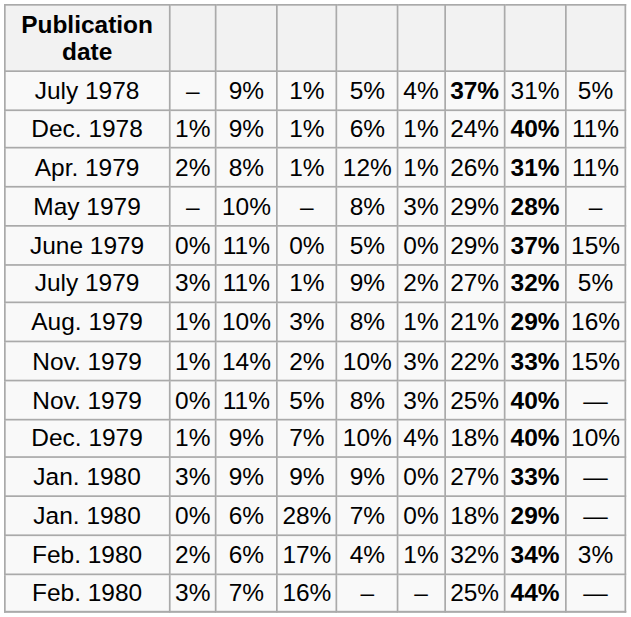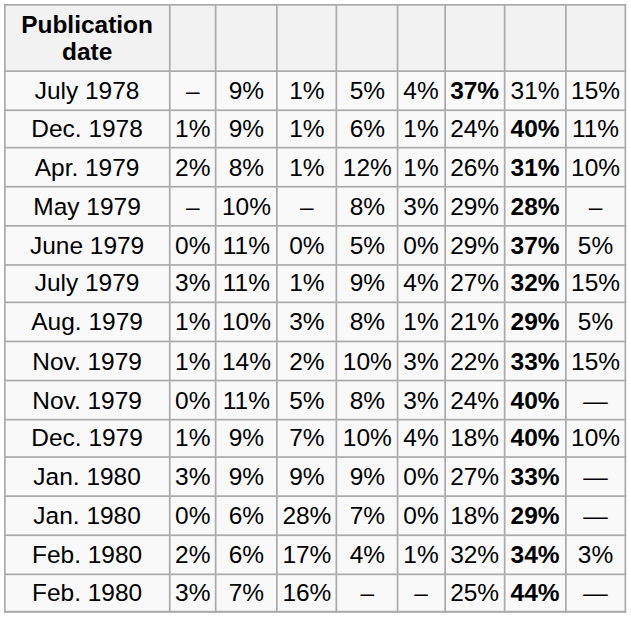July 1978 | column 9: 5% -> 15%
Apr. 1979 | column 9: 11% -> 10%
June 1979 | column 9: 15% -> 5%
July 1979 | column 6: 2% -> 4%
July 1979 | column 9: 5% -> 15%
Aug. 1979 | column 9: 16% -> 5%
Nov. 1979 / 5% | column 7: 25% -> 24%
